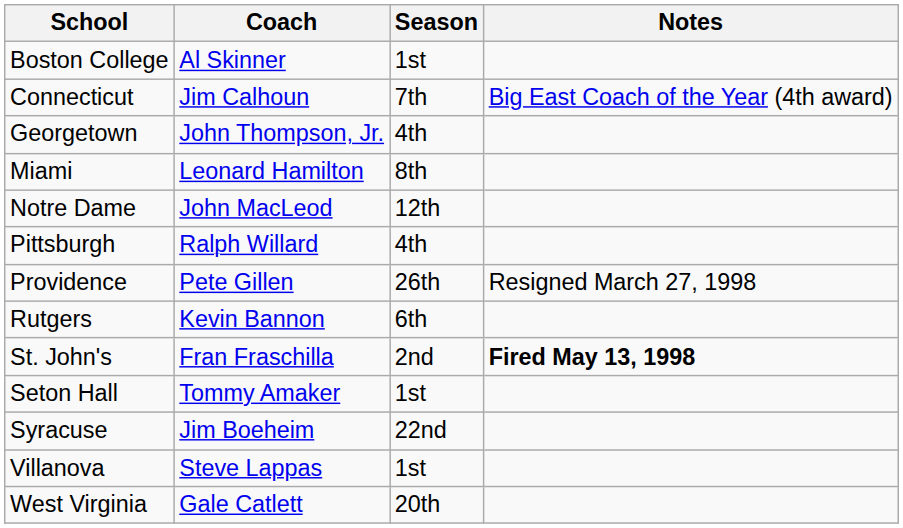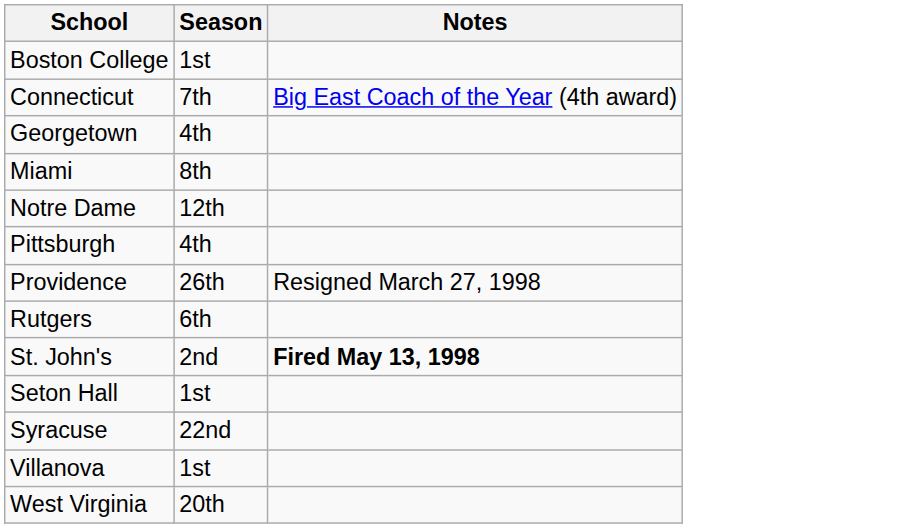- column: Coach | Al Skinner | Jim Calhoun | John Thompson, Jr. | Leonard Hamilton | John MacLeod | Ralph Willard | Pete Gillen | Kevin Bannon | Fran Fraschilla | Tommy Amaker | Jim Boeheim | Steve Lappas | Gale Catlett
